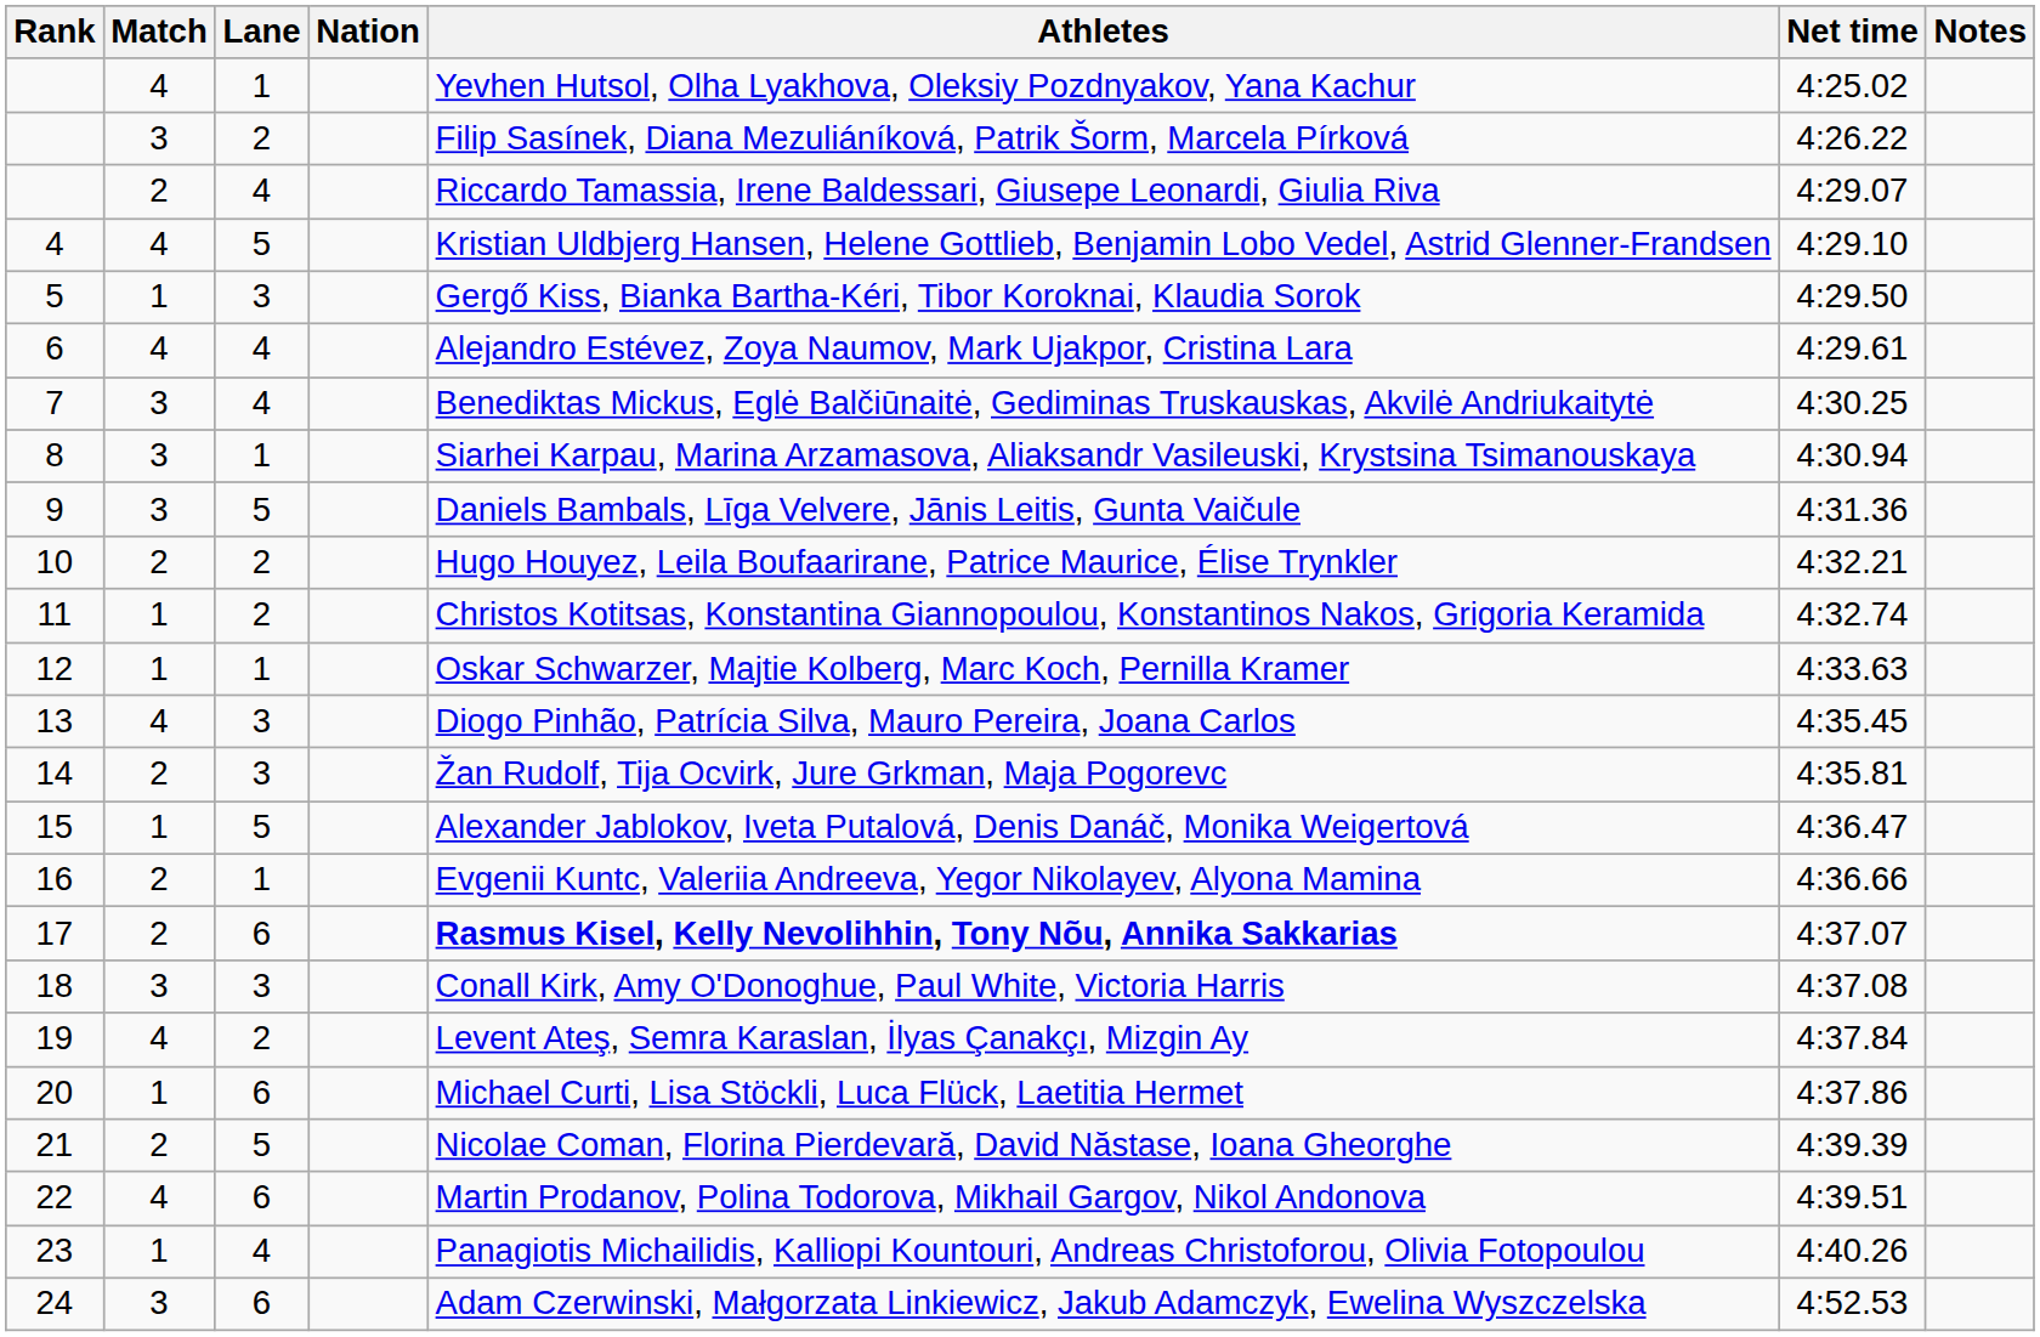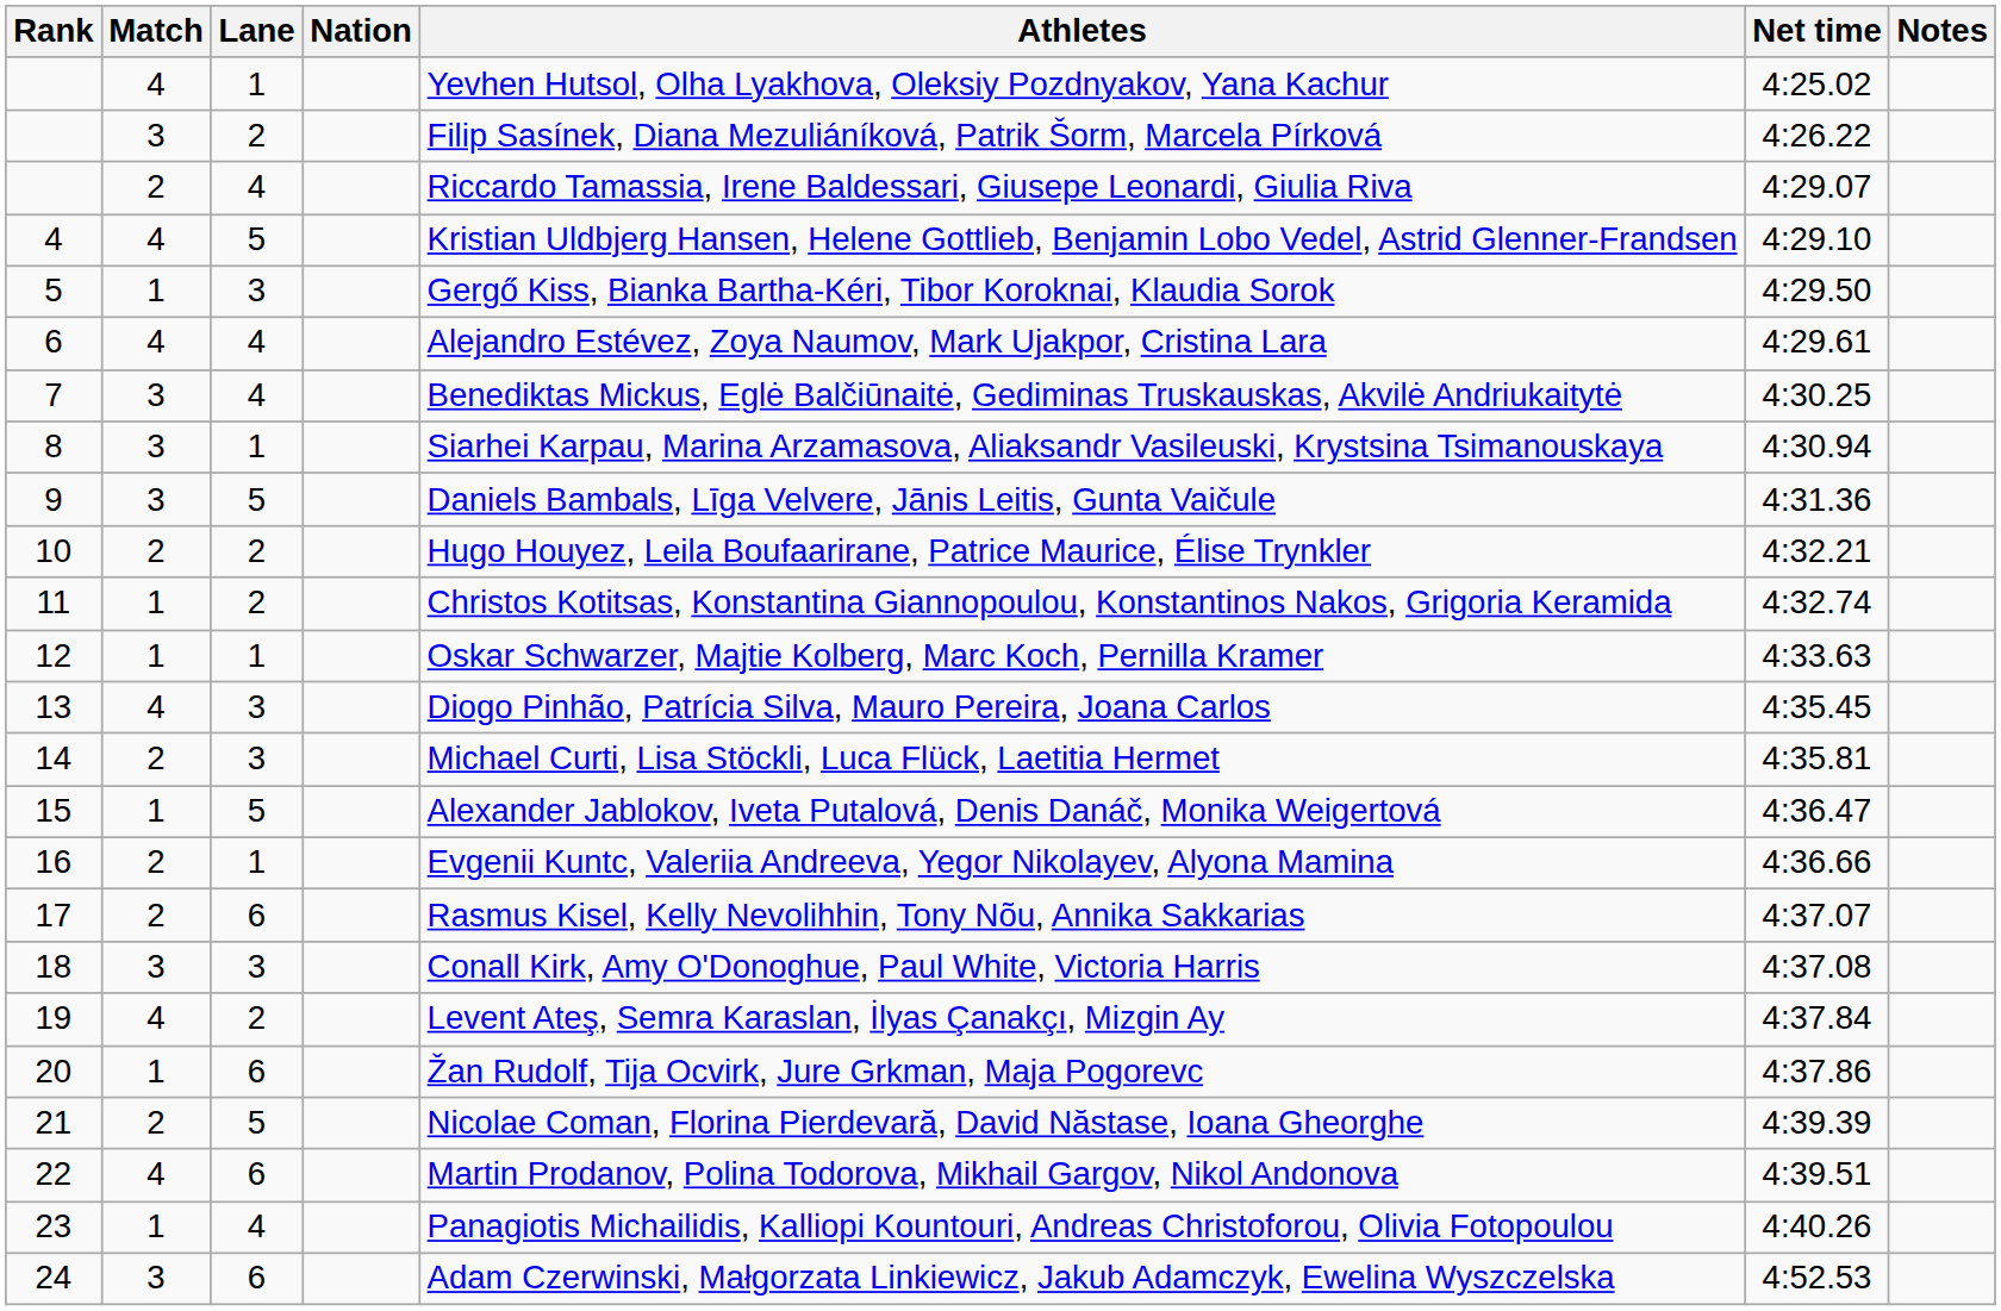14 | Athletes: Žan Rudolf, Tija Ocvirk, Jure Grkman, Maja Pogorevc -> Michael Curti, Lisa Stöckli, Luca Flück, Laetitia Hermet
17 | Athletes: bold -> normal
20 | Athletes: Michael Curti, Lisa Stöckli, Luca Flück, Laetitia Hermet -> Žan Rudolf, Tija Ocvirk, Jure Grkman, Maja Pogorevc
